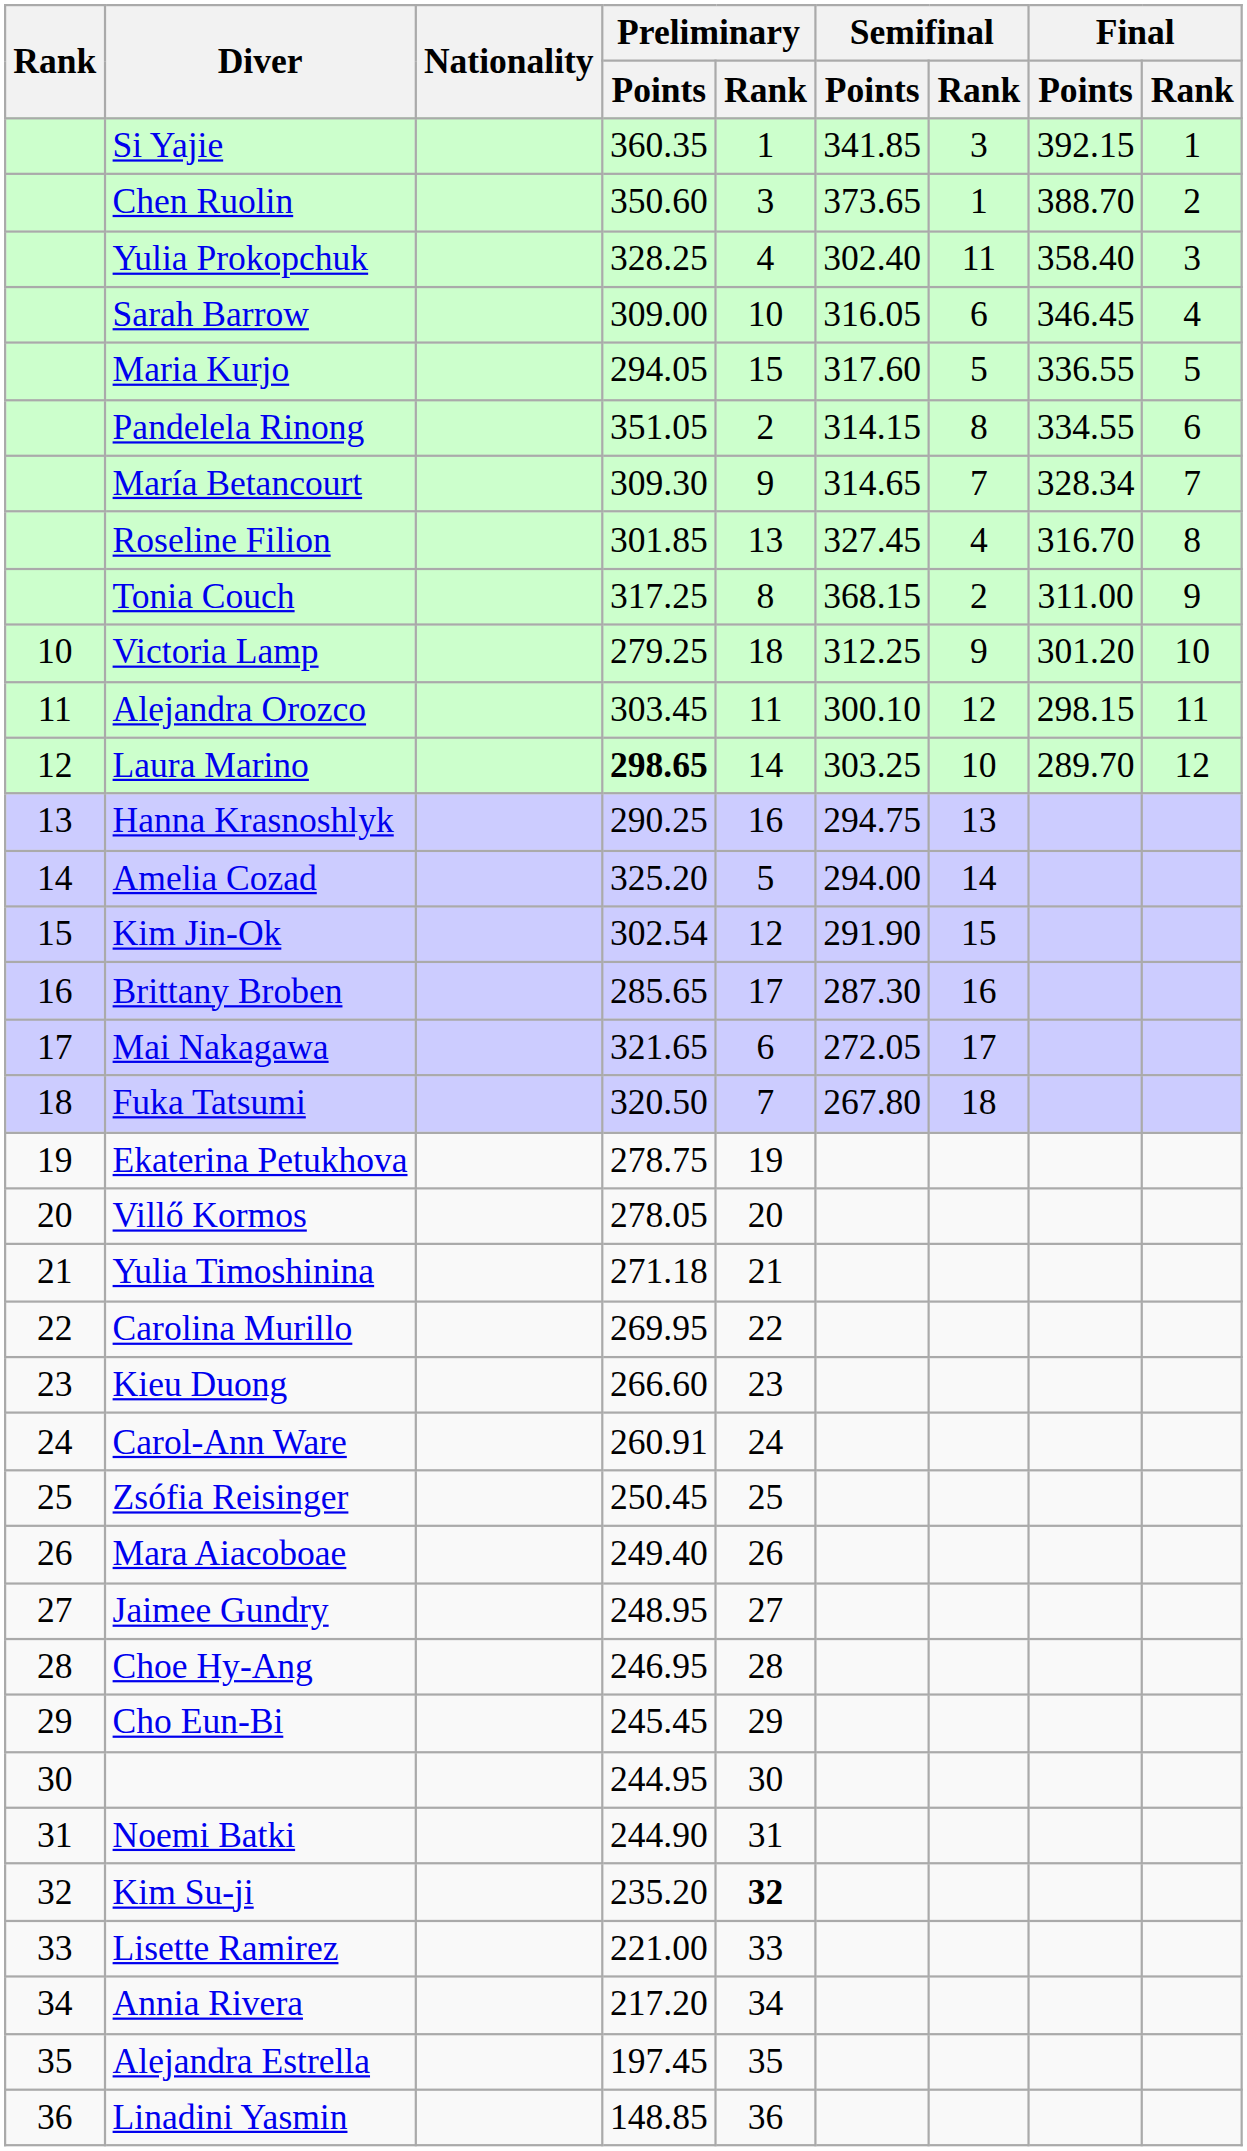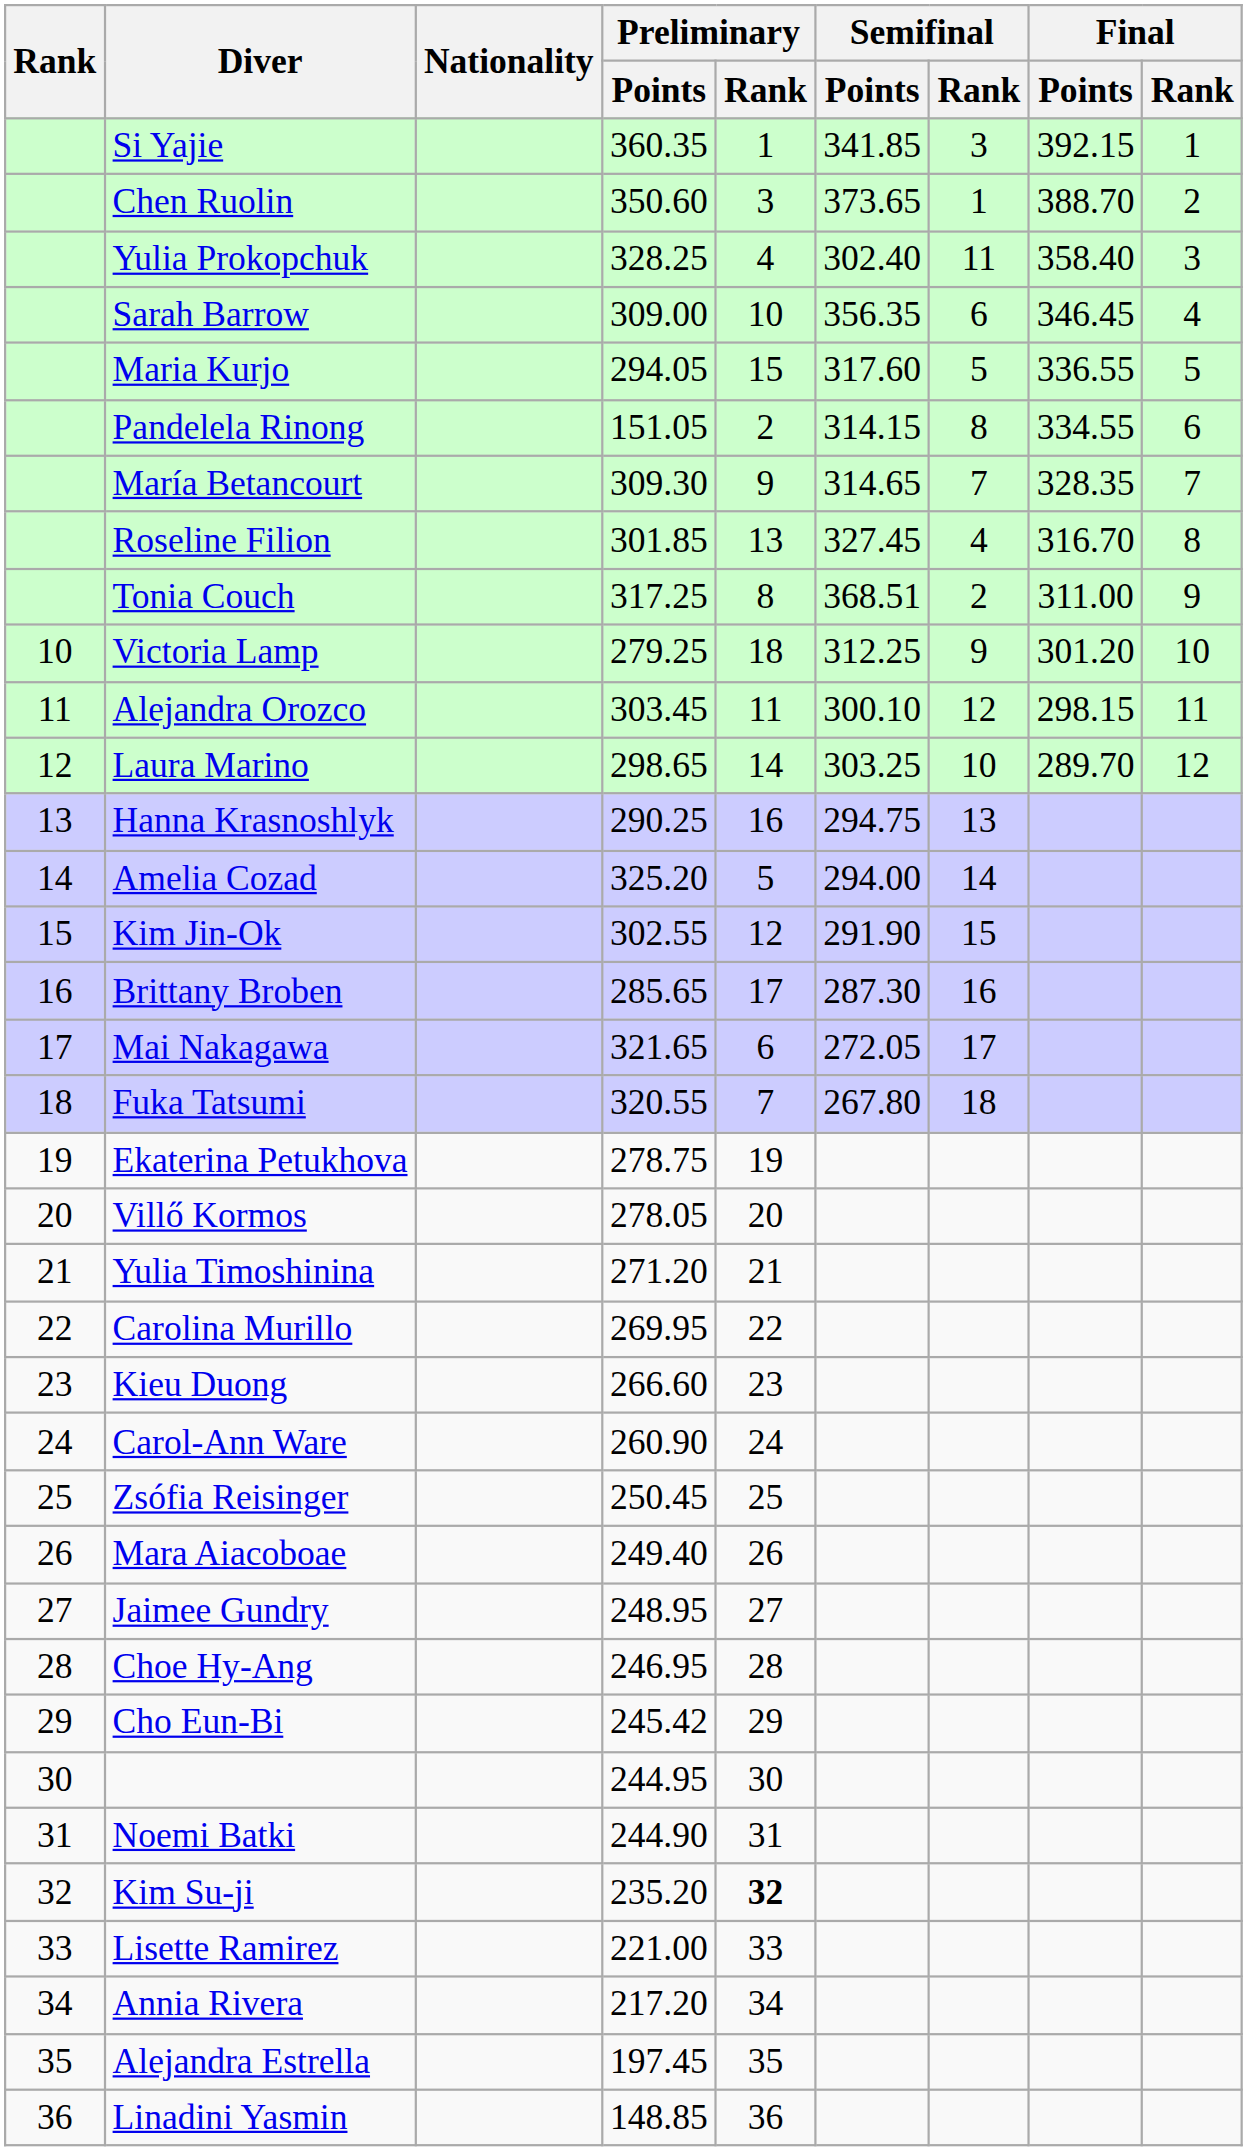Sarah Barrow | Semifinal / Points: 316.05 -> 356.35
Pandelela Rinong | Preliminary / Points: 351.05 -> 151.05
María Betancourt | Final / Points: 328.34 -> 328.35
Tonia Couch | Semifinal / Points: 368.15 -> 368.51
Laura Marino | Preliminary / Points: bold -> normal
Kim Jin-Ok | Preliminary / Points: 302.54 -> 302.55
Fuka Tatsumi | Preliminary / Points: 320.50 -> 320.55
Yulia Timoshinina | Preliminary / Points: 271.18 -> 271.20
Carol-Ann Ware | Preliminary / Points: 260.91 -> 260.90
Cho Eun-Bi | Preliminary / Points: 245.45 -> 245.42
